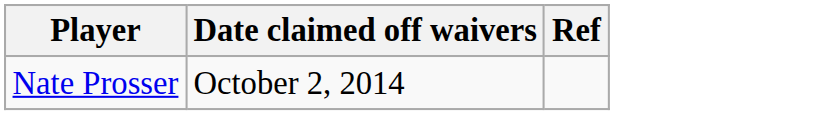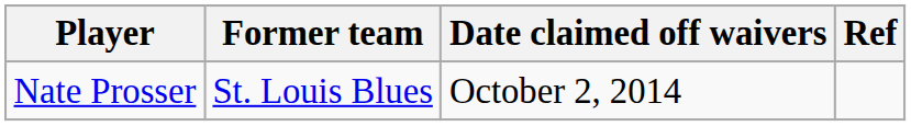+ column: Former team | St. Louis Blues
